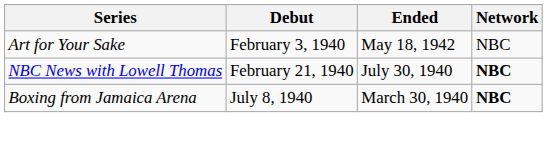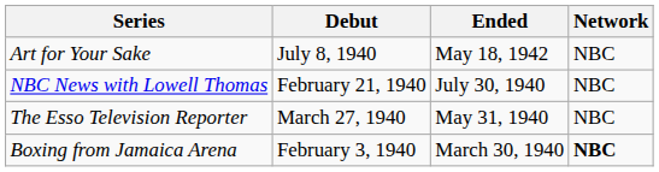Art for Your Sake | Debut: February 3, 1940 -> July 8, 1940
NBC News with Lowell Thomas | Network: bold -> normal
+ row: The Esso Television Reporter | March 27, 1940 | May 31, 1940 | NBC
Boxing from Jamaica Arena | Debut: July 8, 1940 -> February 3, 1940
